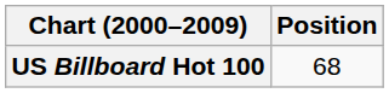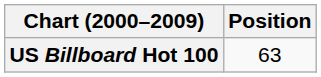US Billboard Hot 100 | Position: 68 -> 63
